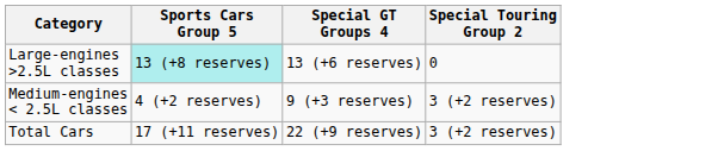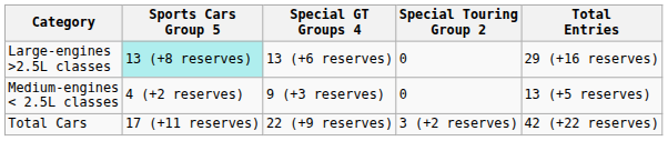+ column: Total Entries | 29 (+16 reserves) | 13 (+5 reserves) | 42 (+22 reserves)
Medium-engines < 2.5L classes | Special Touring Group 2: 3 (+2 reserves) -> 0
